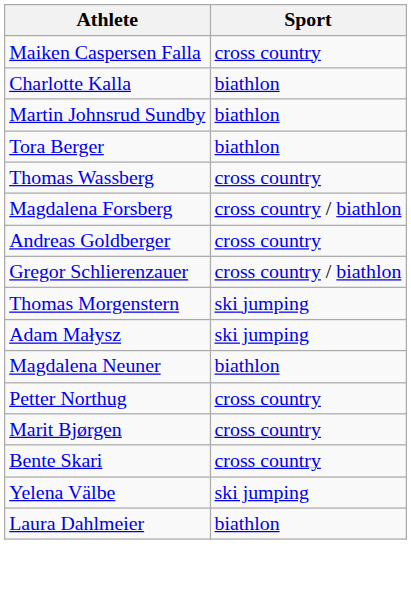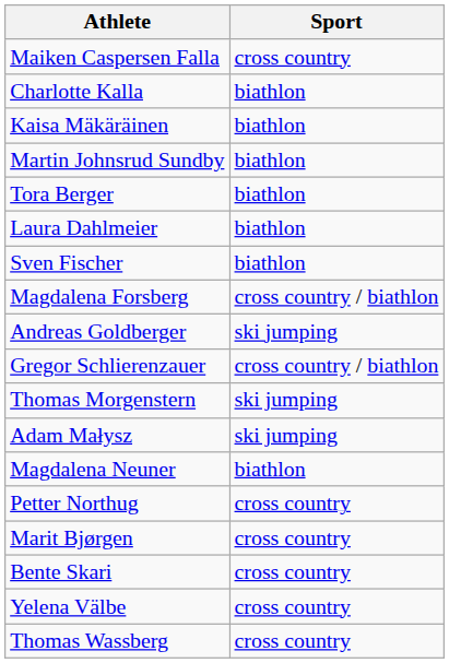+ row: Kaisa Mäkäräinen | biathlon
rows swapped: Laura Dahlmeier <-> Thomas Wassberg
+ row: Sven Fischer | biathlon
Andreas Goldberger | Sport: cross country -> ski jumping
Yelena Välbe | Sport: ski jumping -> cross country
